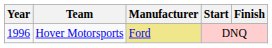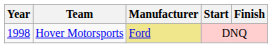Hover Motorsports | Year: 1996 -> 1998
